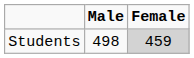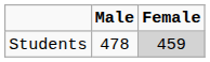Students | Male: 498 -> 478
